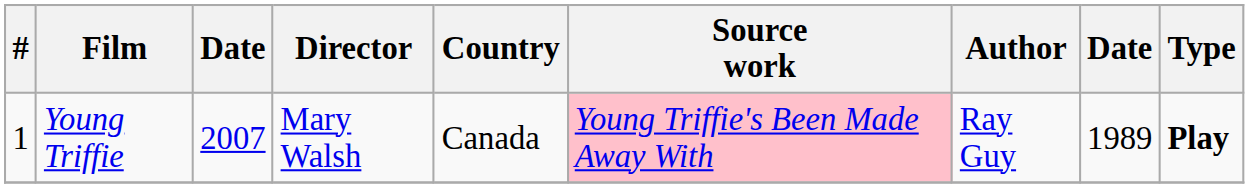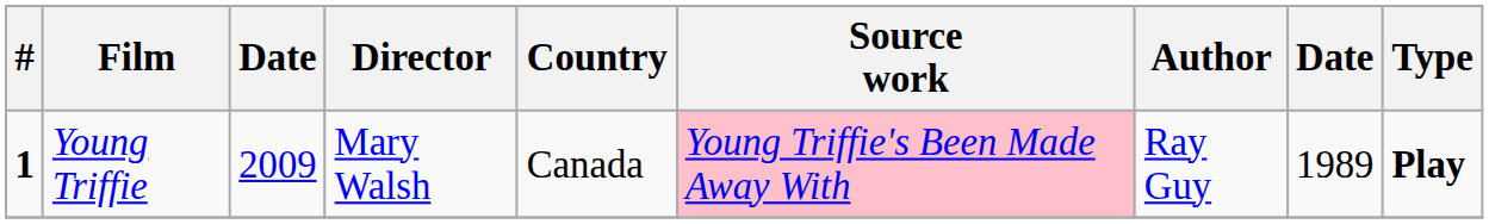Young Triffie | #: normal -> bold
Young Triffie | column 3: 2007 -> 2009
